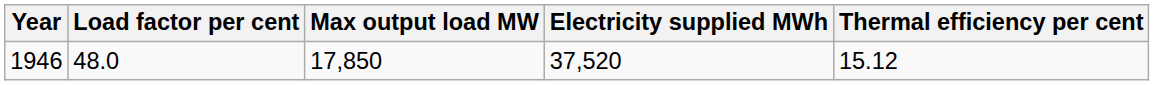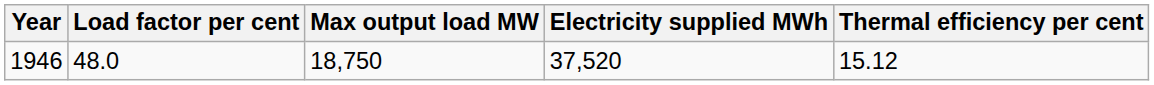1946 | Max output load MW: 17,850 -> 18,750
